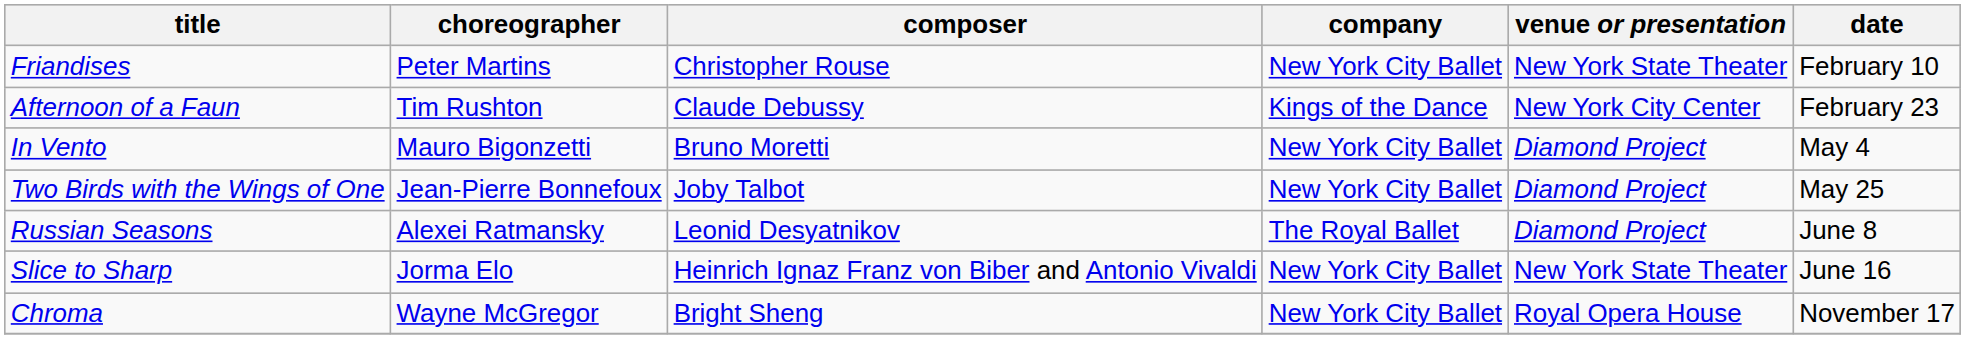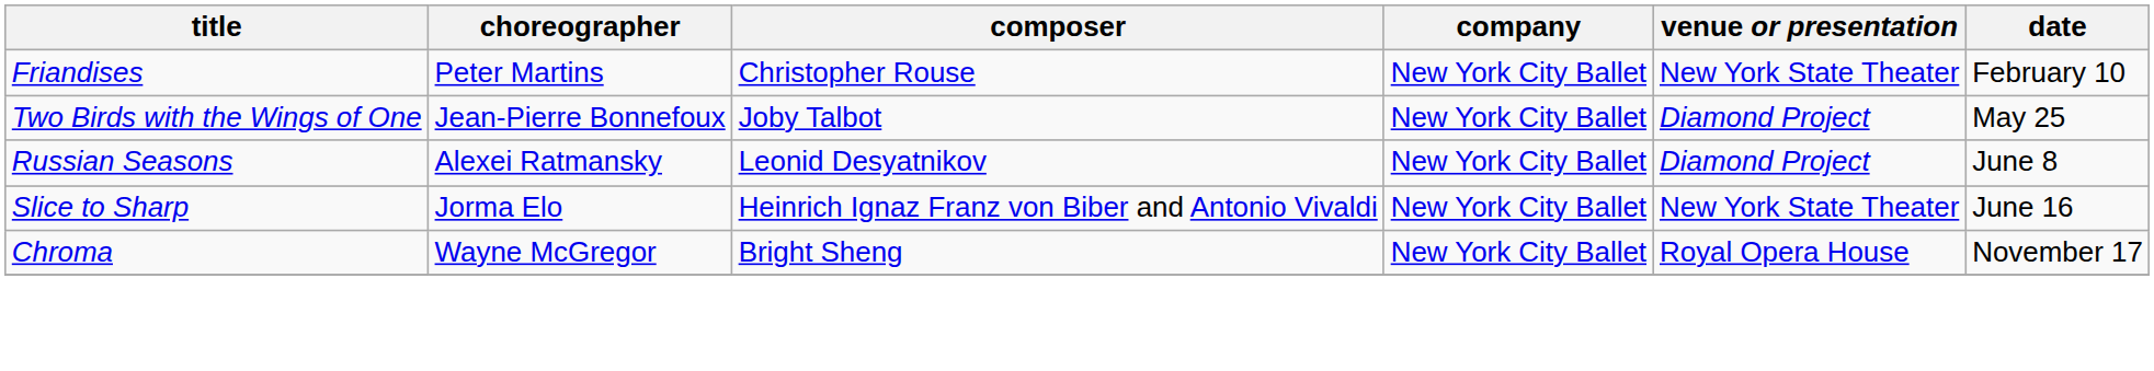- row: Afternoon of a Faun | Tim Rushton | Claude Debussy | Kings of the Dance | New York City Center | February 23
- row: In Vento | Mauro Bigonzetti | Bruno Moretti | New York City Ballet | Diamond Project | May 4
Russian Seasons | company: The Royal Ballet -> New York City Ballet
